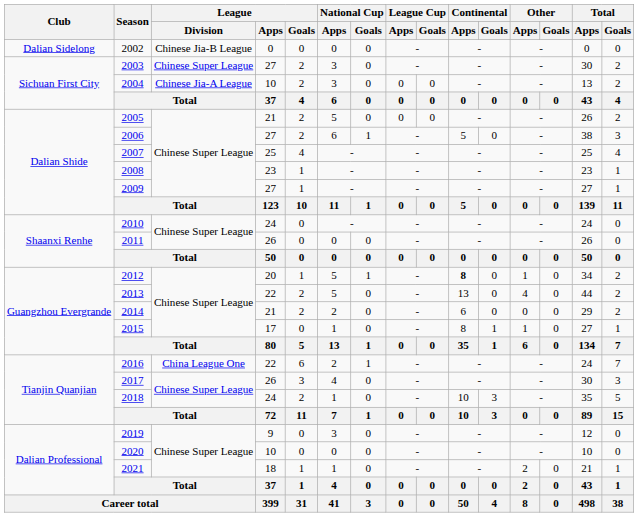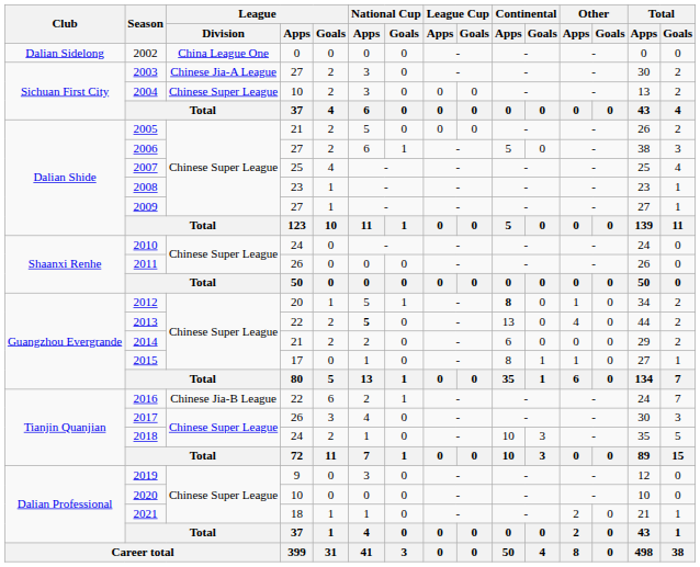2002 | League / Division: Chinese Jia-B League -> China League One
2003 | League / Division: Chinese Super League -> Chinese Jia-A League
2004 | League / Division: Chinese Jia-A League -> Chinese Super League
2013 | National Cup / Apps: normal -> bold
2016 | League / Division: China League One -> Chinese Jia-B League
